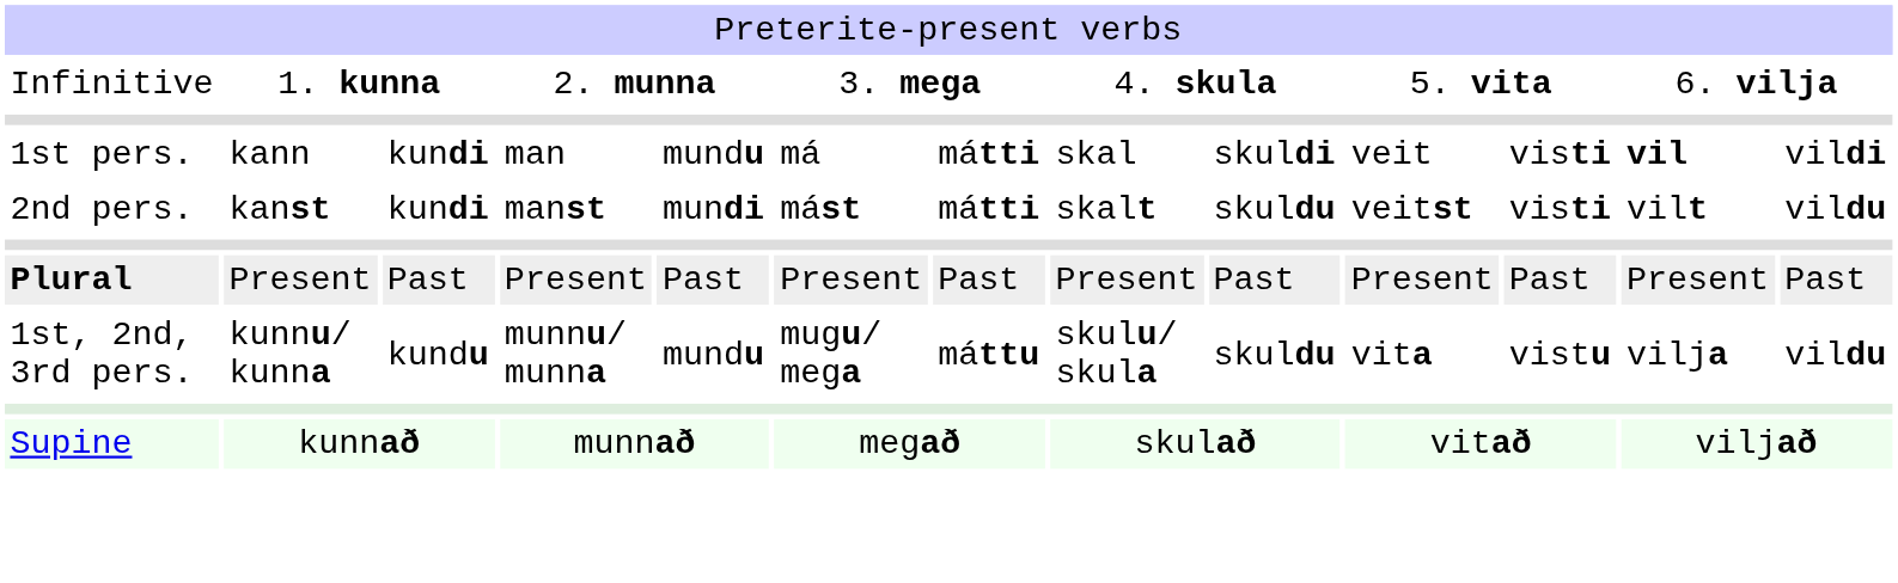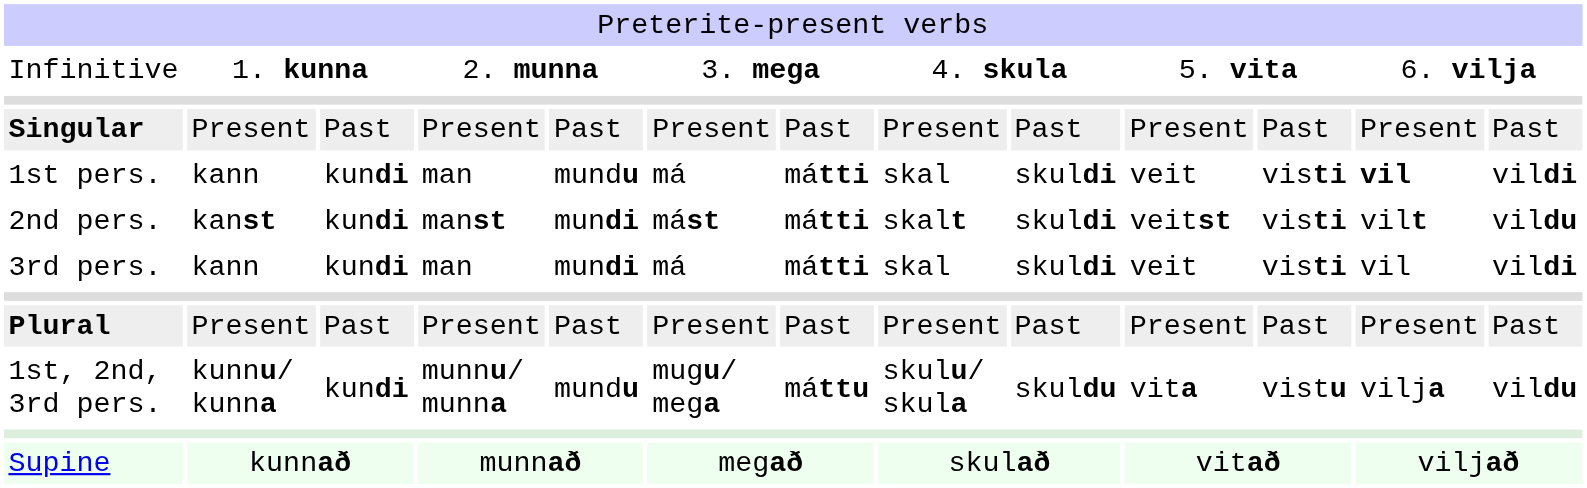+ row: Singular | Present | Past | Present | Past | Present | Past | Present | Past | Present | Past | Present | Past
2nd pers. | column 9: skuldu -> skuldi
+ row: 3rd pers. | kann | kundi | man | mundi | má | mátti | skal | skuldi | veit | visti | vil | vildi
1st, 2nd, 3rd pers. | column 3: kundu -> kundi
